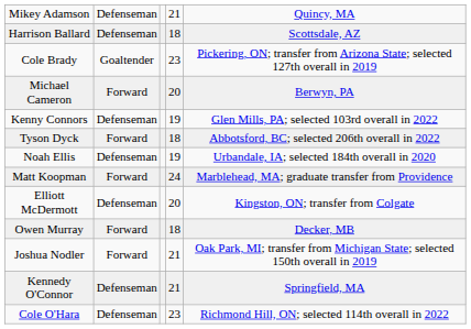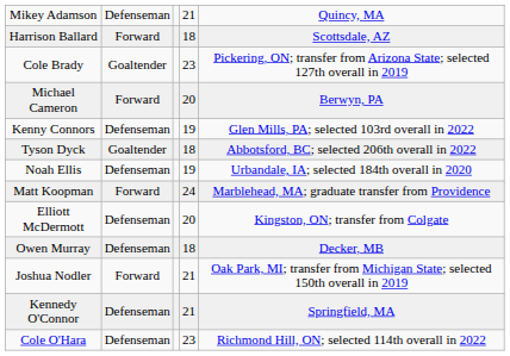Harrison Ballard | column 2: Defenseman -> Forward
Tyson Dyck | column 2: Forward -> Goaltender
Owen Murray | column 2: Forward -> Defenseman
